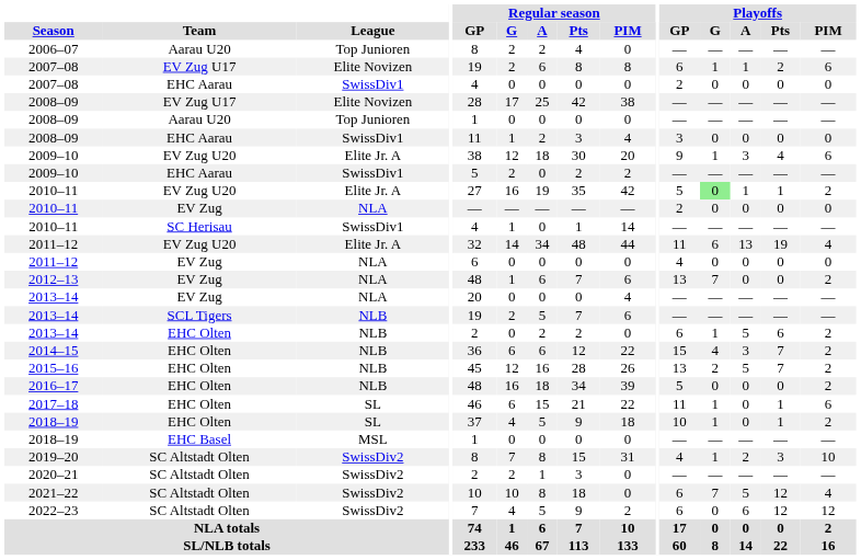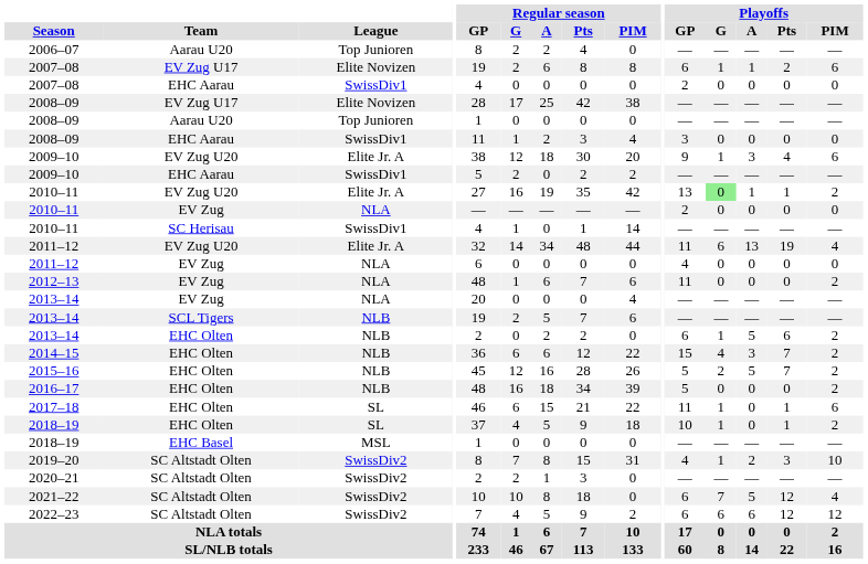2010–11 / EV Zug U20 | Playoffs / GP: 5 -> 13
2012–13 | Playoffs / GP: 13 -> 11
2012–13 | Playoffs / G: 7 -> 0
2015–16 | Playoffs / GP: 13 -> 5
2022–23 | Playoffs / G: 0 -> 6
